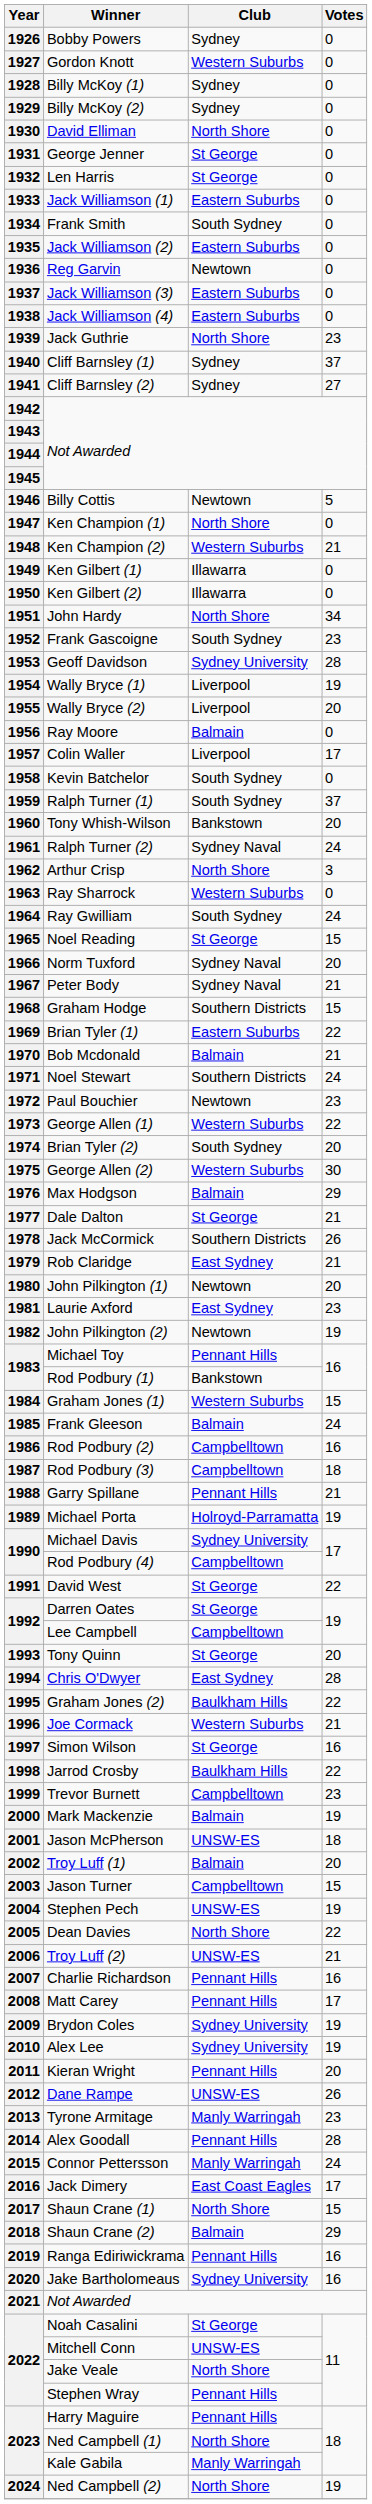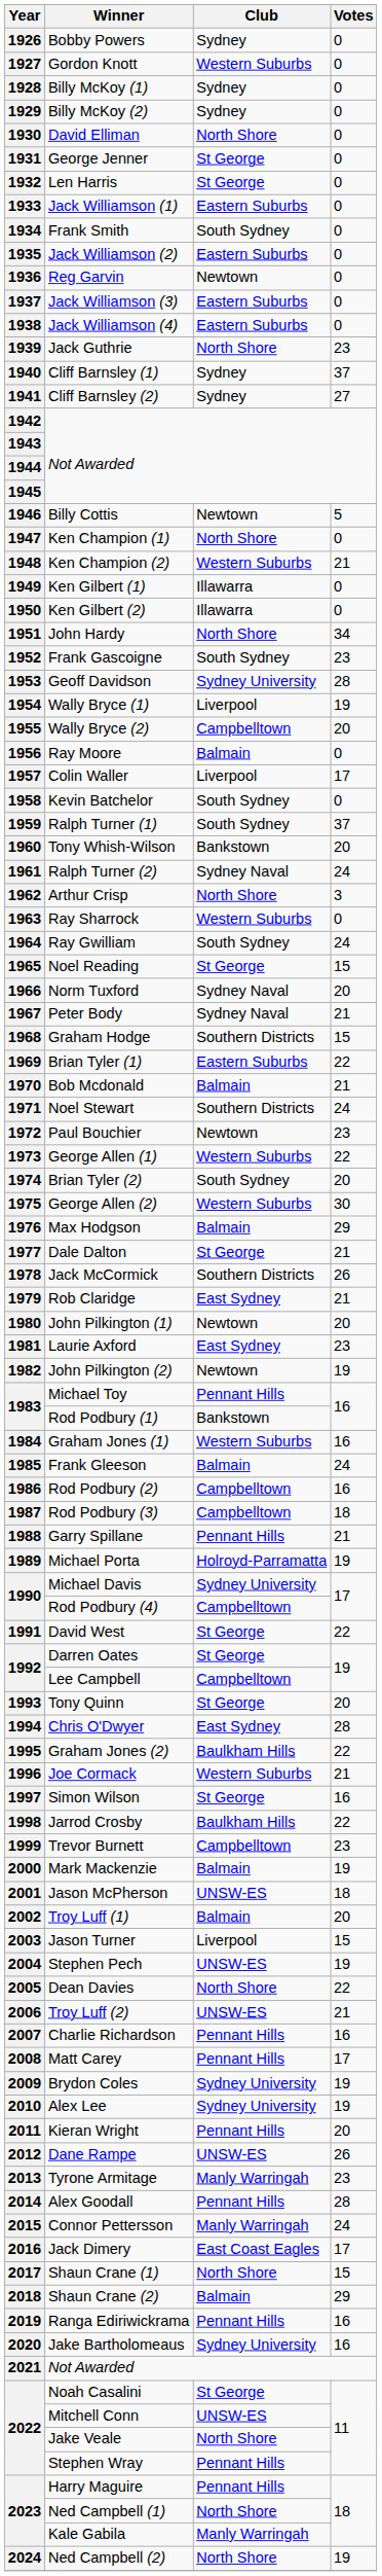1955 | Club: Liverpool -> Campbelltown
1984 | Votes: 15 -> 16
2003 | Club: Campbelltown -> Liverpool
